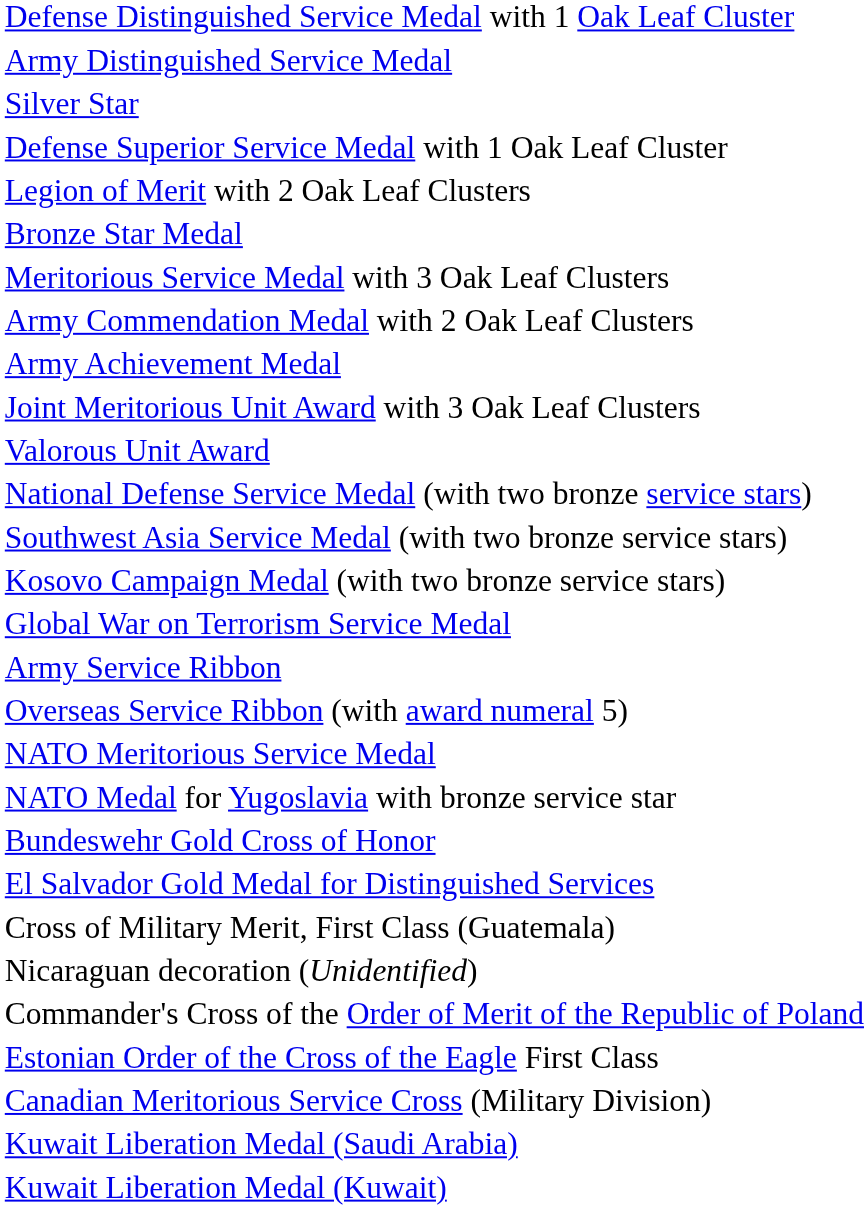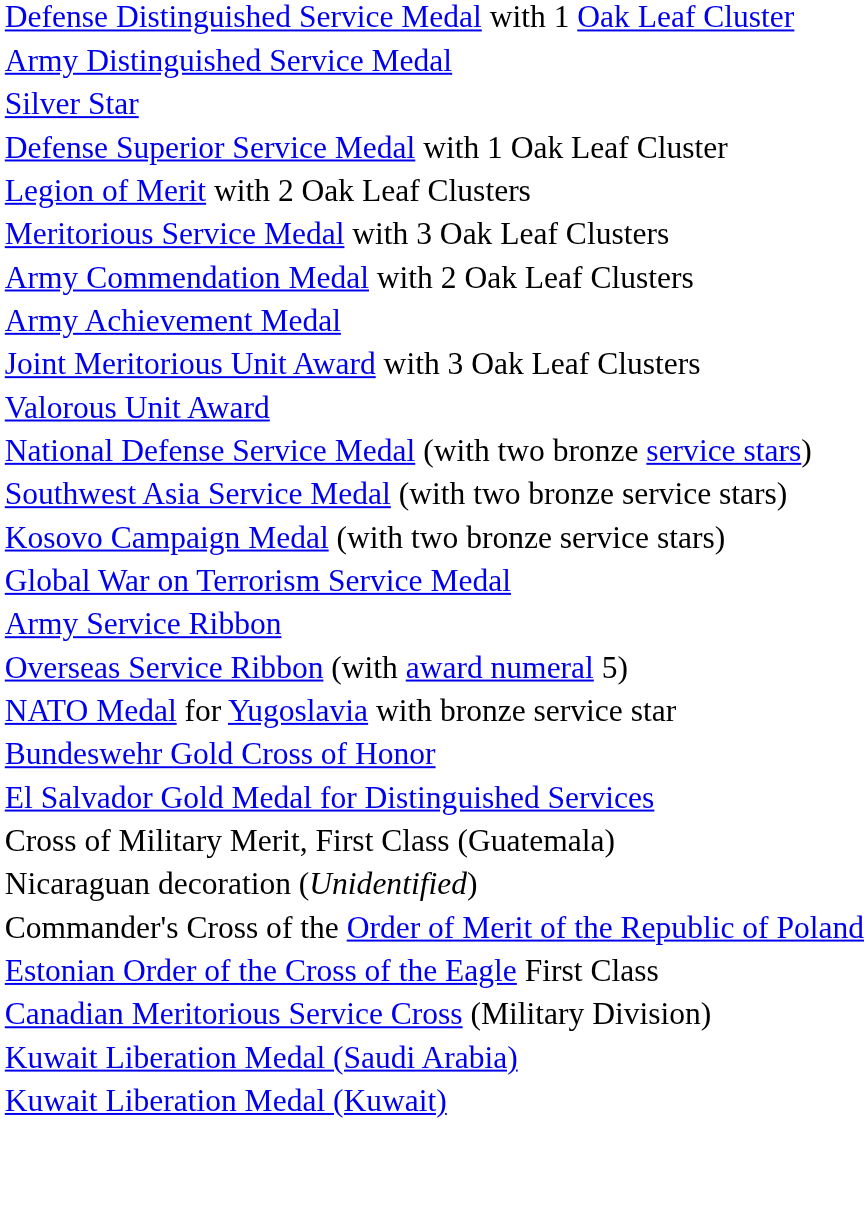- row: Bronze Star Medal
- row: NATO Meritorious Service Medal
